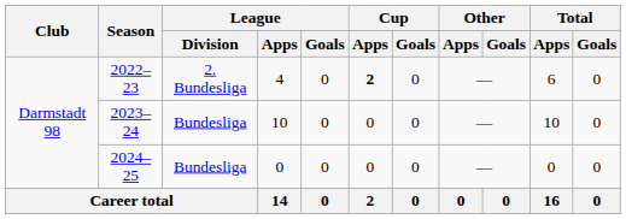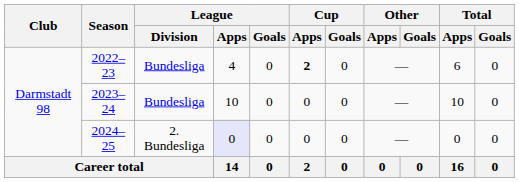2022–23 | League / Division: 2. Bundesliga -> Bundesliga
2024–25 | League / Division: Bundesliga -> 2. Bundesliga
2024–25 | League / Apps: no background -> lavender background
